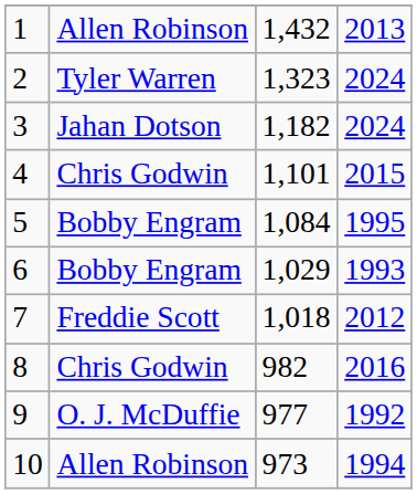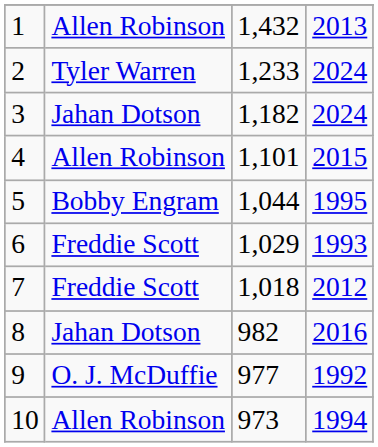2 | column 3: 1,323 -> 1,233
4 | column 2: Chris Godwin -> Allen Robinson
5 | column 3: 1,084 -> 1,044
6 | column 2: Bobby Engram -> Freddie Scott
8 | column 2: Chris Godwin -> Jahan Dotson
